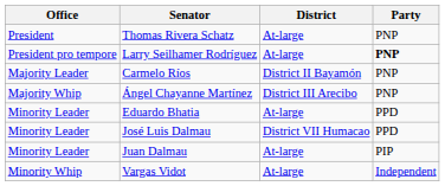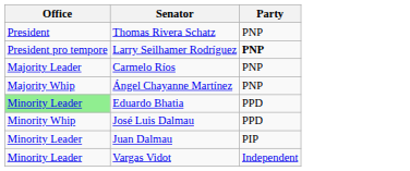- column: District | At-large | At-large | District II Bayamón | District III Arecibo | At-large | District VII Humacao | At-large | At-large
Eduardo Bhatia | Office: no background -> lightgreen background
José Luis Dalmau | Office: Minority Leader -> Minority Whip
Vargas Vidot | Office: Minority Whip -> Minority Leader
